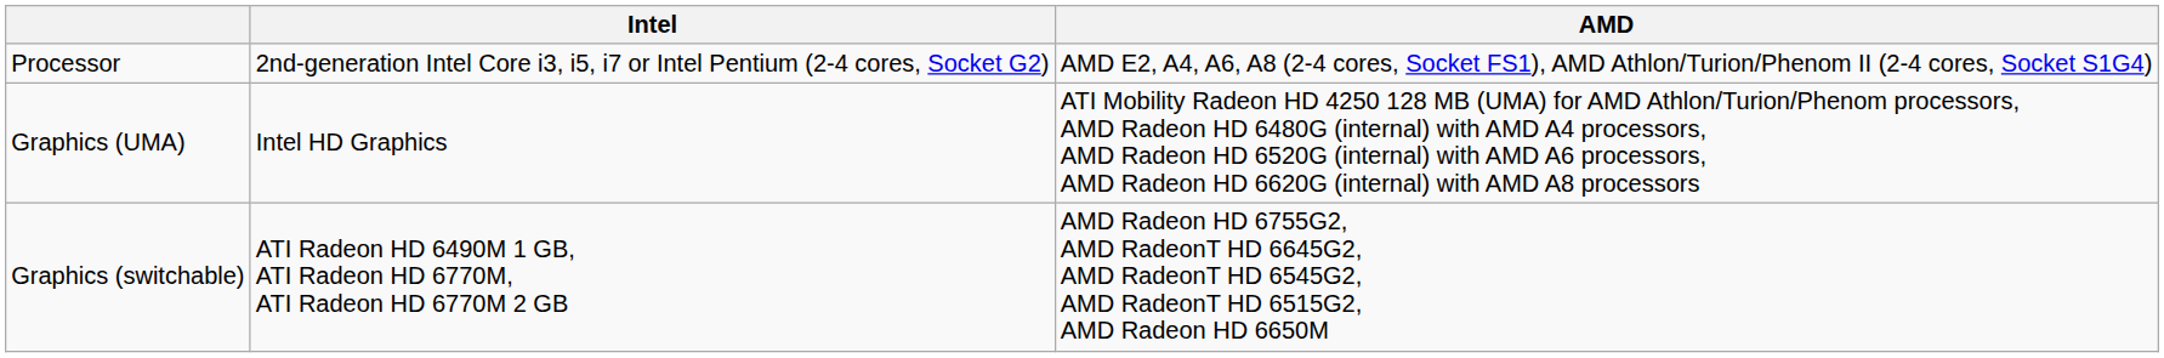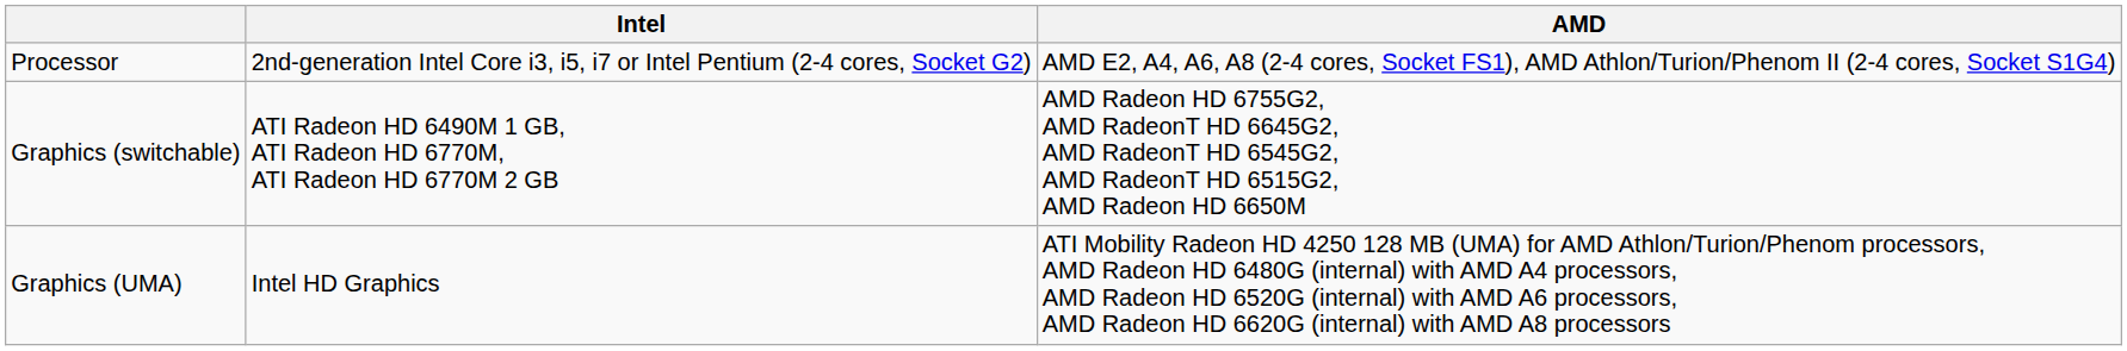rows swapped: Graphics (UMA) <-> Graphics (switchable)
